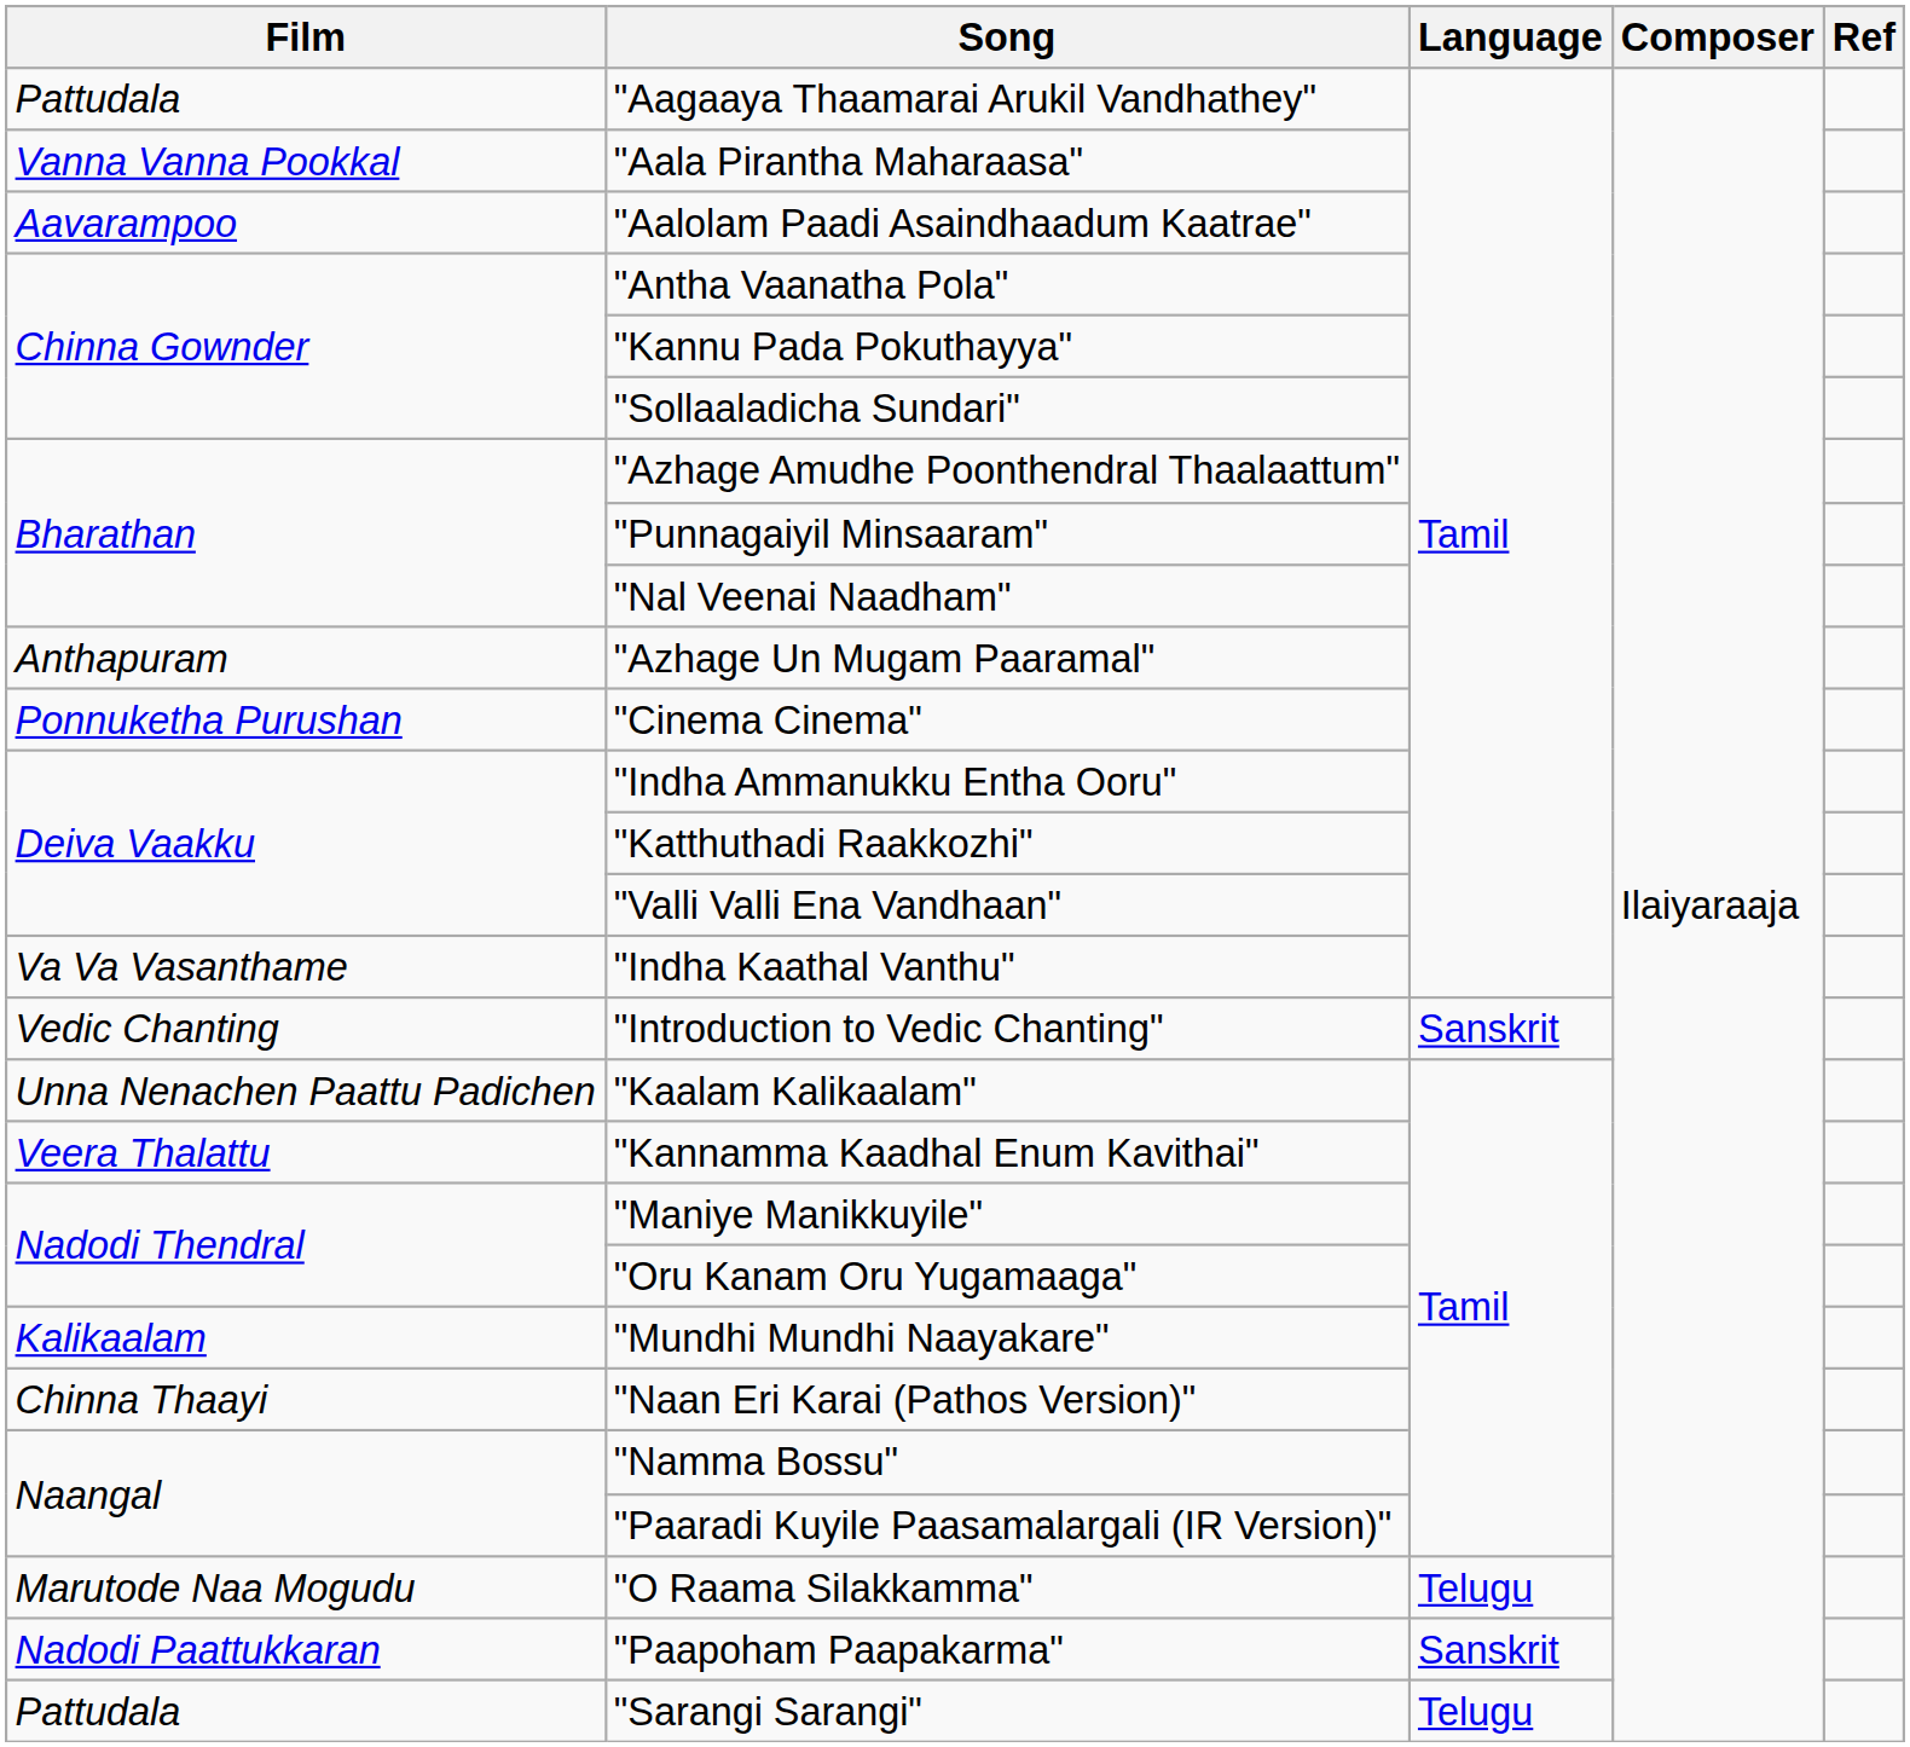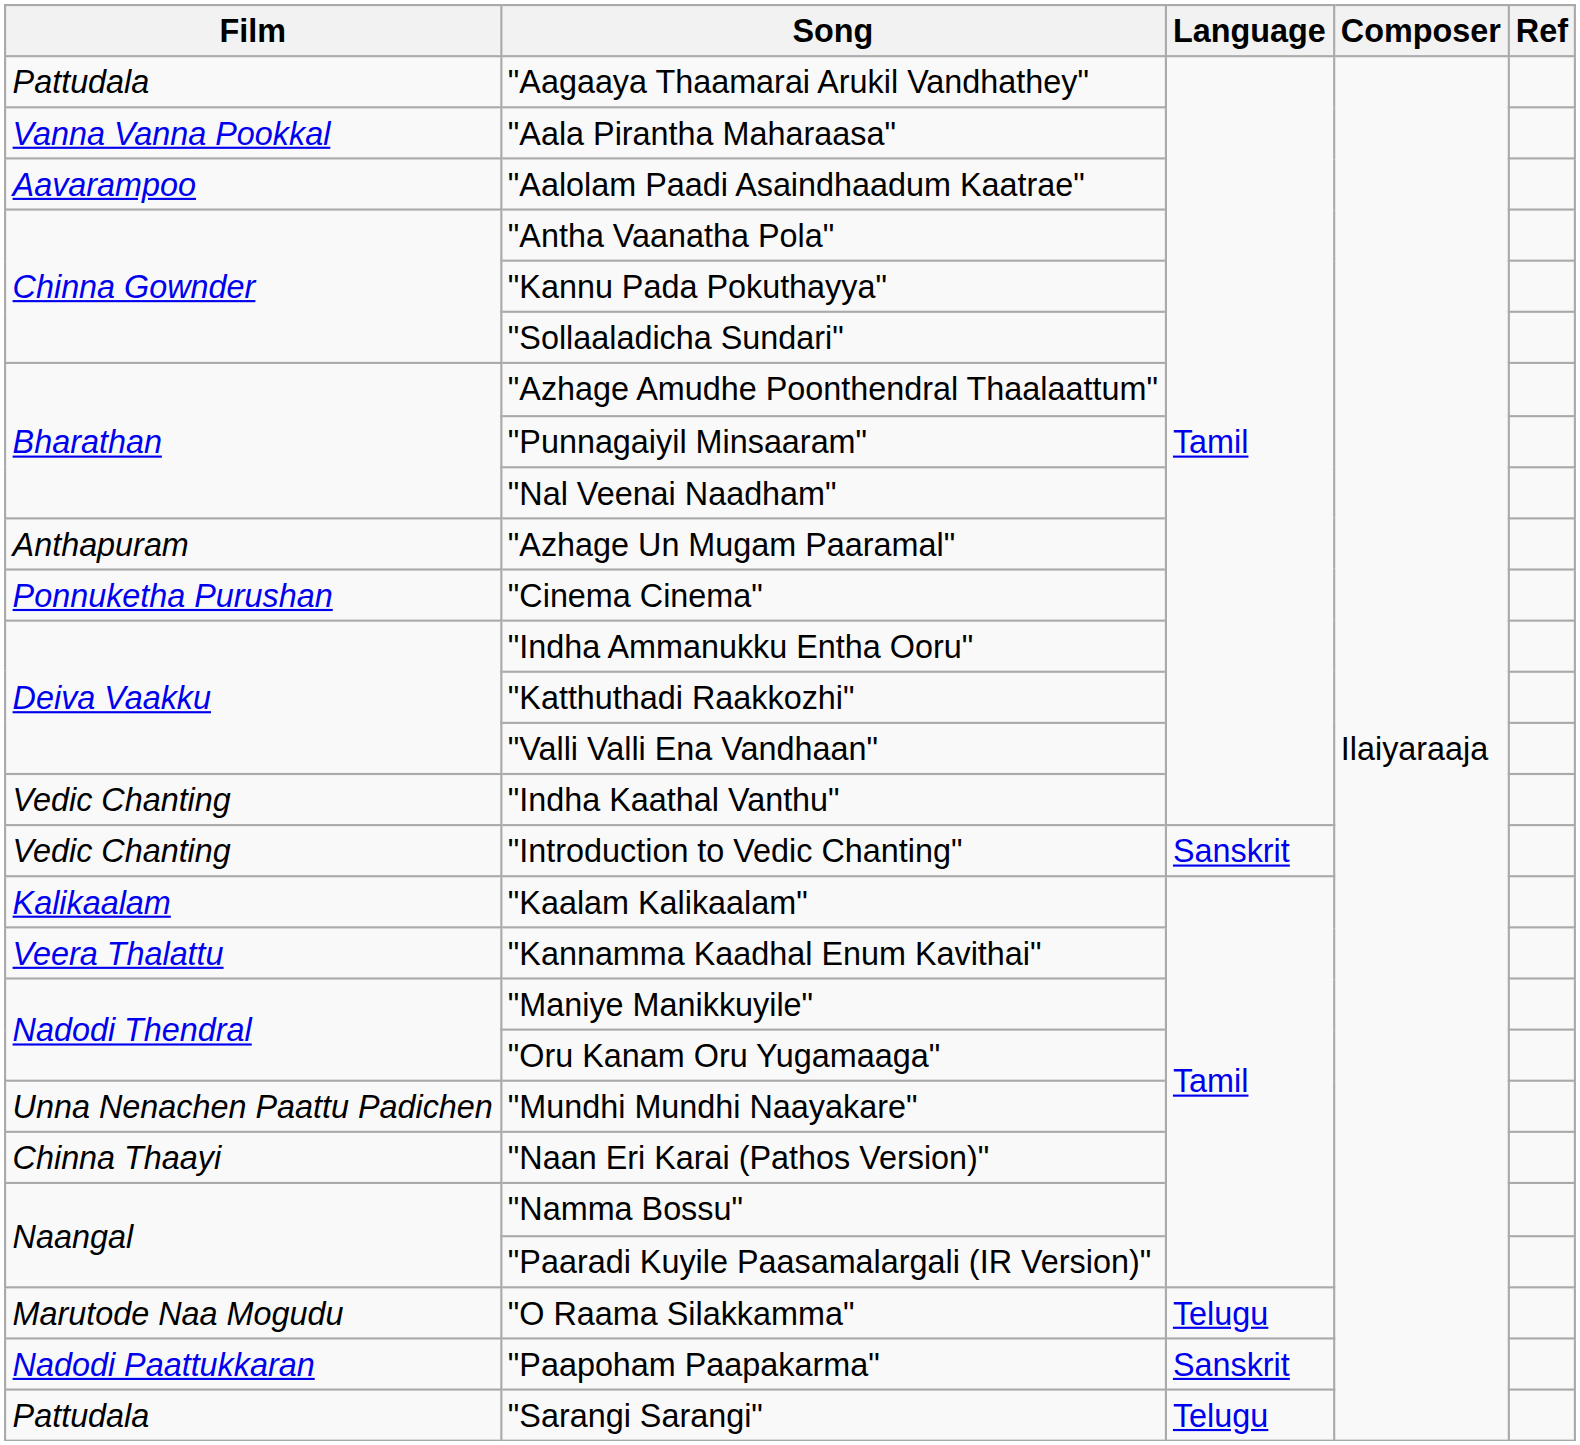"Indha Kaathal Vanthu" | Film: Va Va Vasanthame -> Vedic Chanting
"Kaalam Kalikaalam" | Film: Unna Nenachen Paattu Padichen -> Kalikaalam
"Mundhi Mundhi Naayakare" | Film: Kalikaalam -> Unna Nenachen Paattu Padichen
